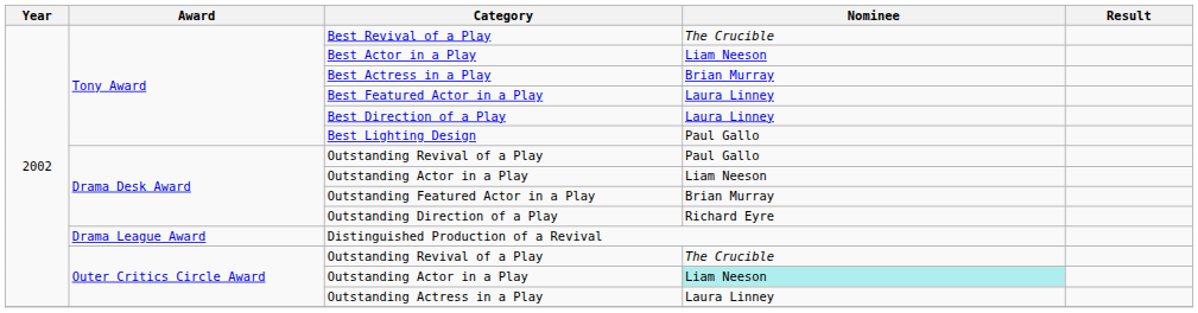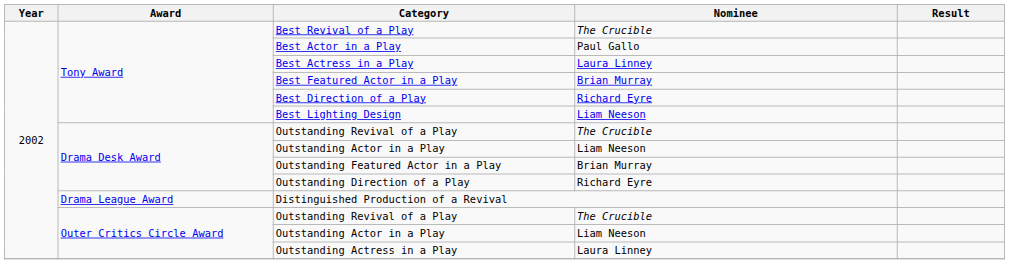Best Actor in a Play | Nominee: Liam Neeson -> Paul Gallo
Best Actress in a Play | Nominee: Brian Murray -> Laura Linney
Best Featured Actor in a Play | Nominee: Laura Linney -> Brian Murray
Best Direction of a Play | Nominee: Laura Linney -> Richard Eyre
Best Lighting Design | Nominee: Paul Gallo -> Liam Neeson
Drama Desk Award / Outstanding Revival of a Play | Nominee: Paul Gallo -> The Crucible
Outer Critics Circle Award / Outstanding Actor in a Play | Nominee: paleturquoise background -> no background
